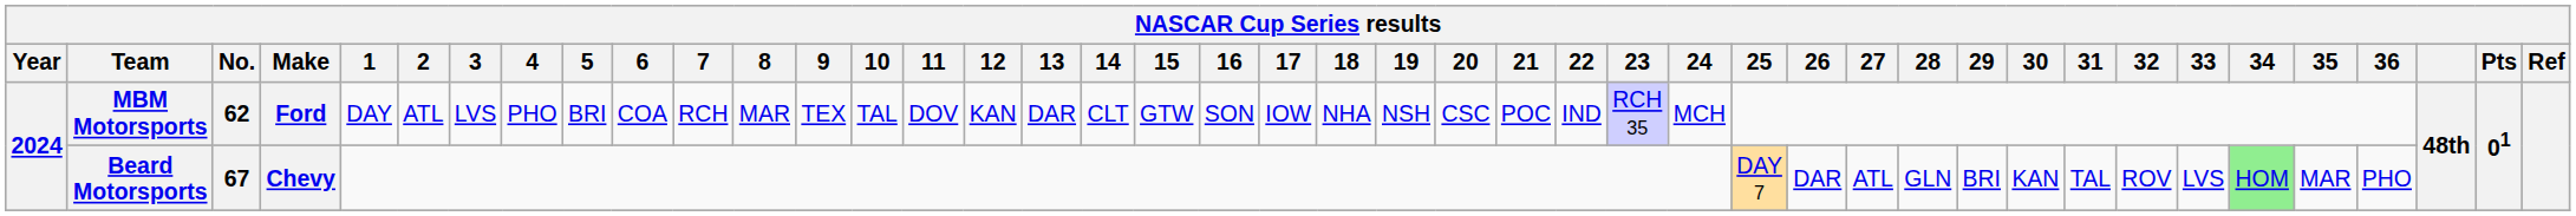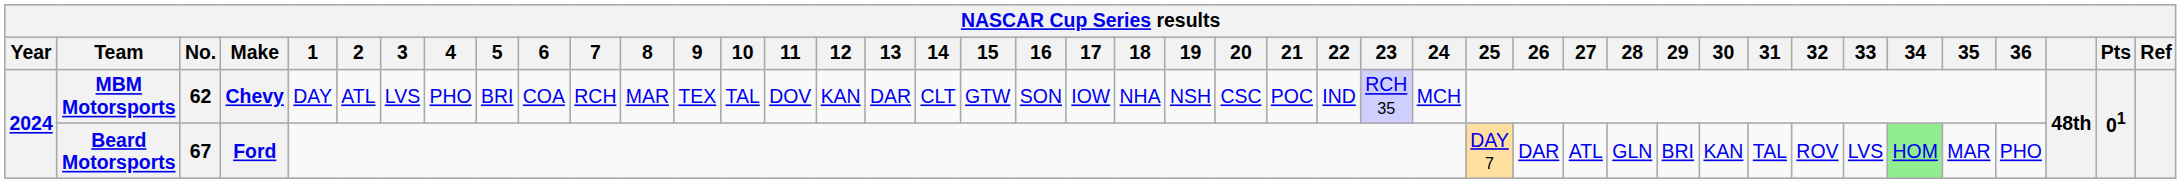MBM Motorsports | Make: Ford -> Chevy
Beard Motorsports | Make: Chevy -> Ford
